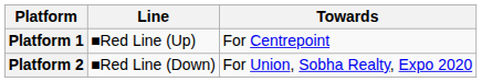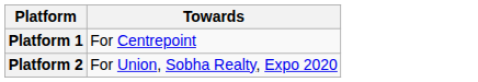- column: Line | ■Red Line (Up) | ■Red Line (Down)
